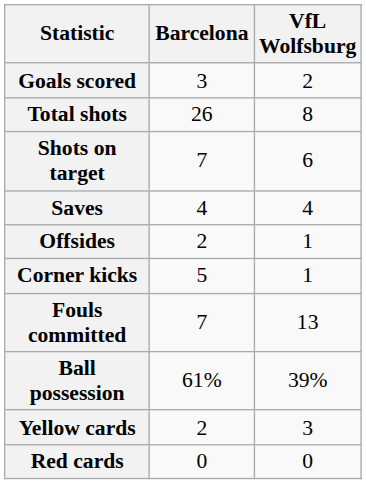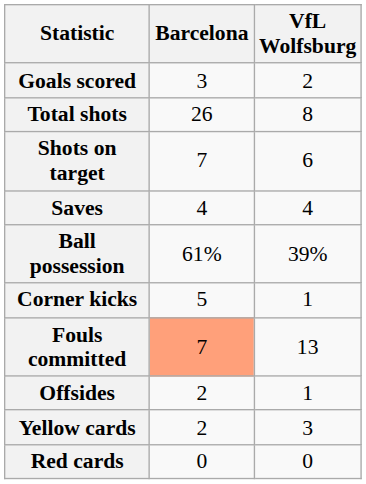rows swapped: Ball possession <-> Offsides
Fouls committed | Barcelona: no background -> lightsalmon background
